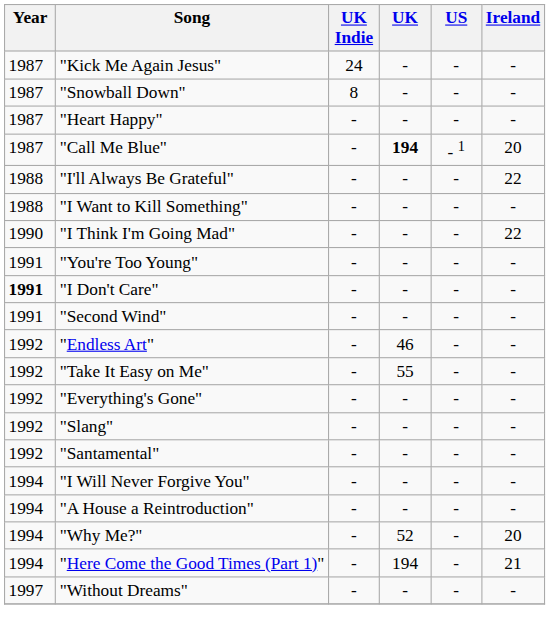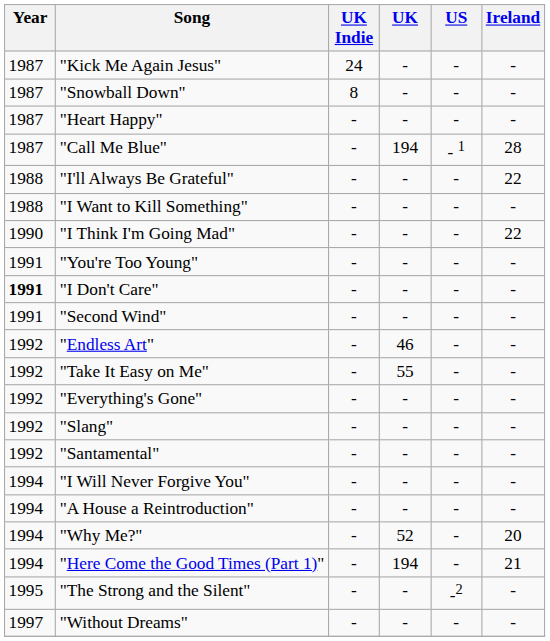"Call Me Blue" | UK: bold -> normal
"Call Me Blue" | Ireland: 20 -> 28
+ row: 1995 | "The Strong and the Silent" | - | - | -2 | -
